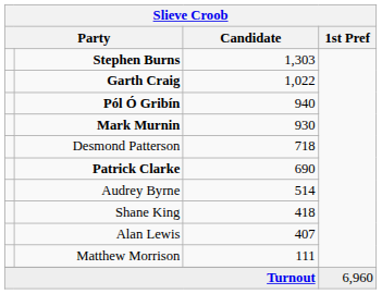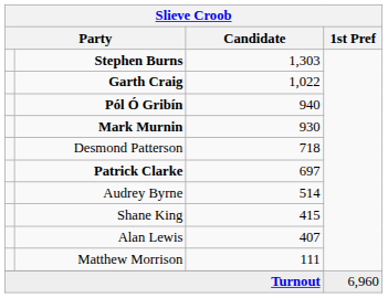Patrick Clarke | Candidate: 690 -> 697
Shane King | Candidate: 418 -> 415
